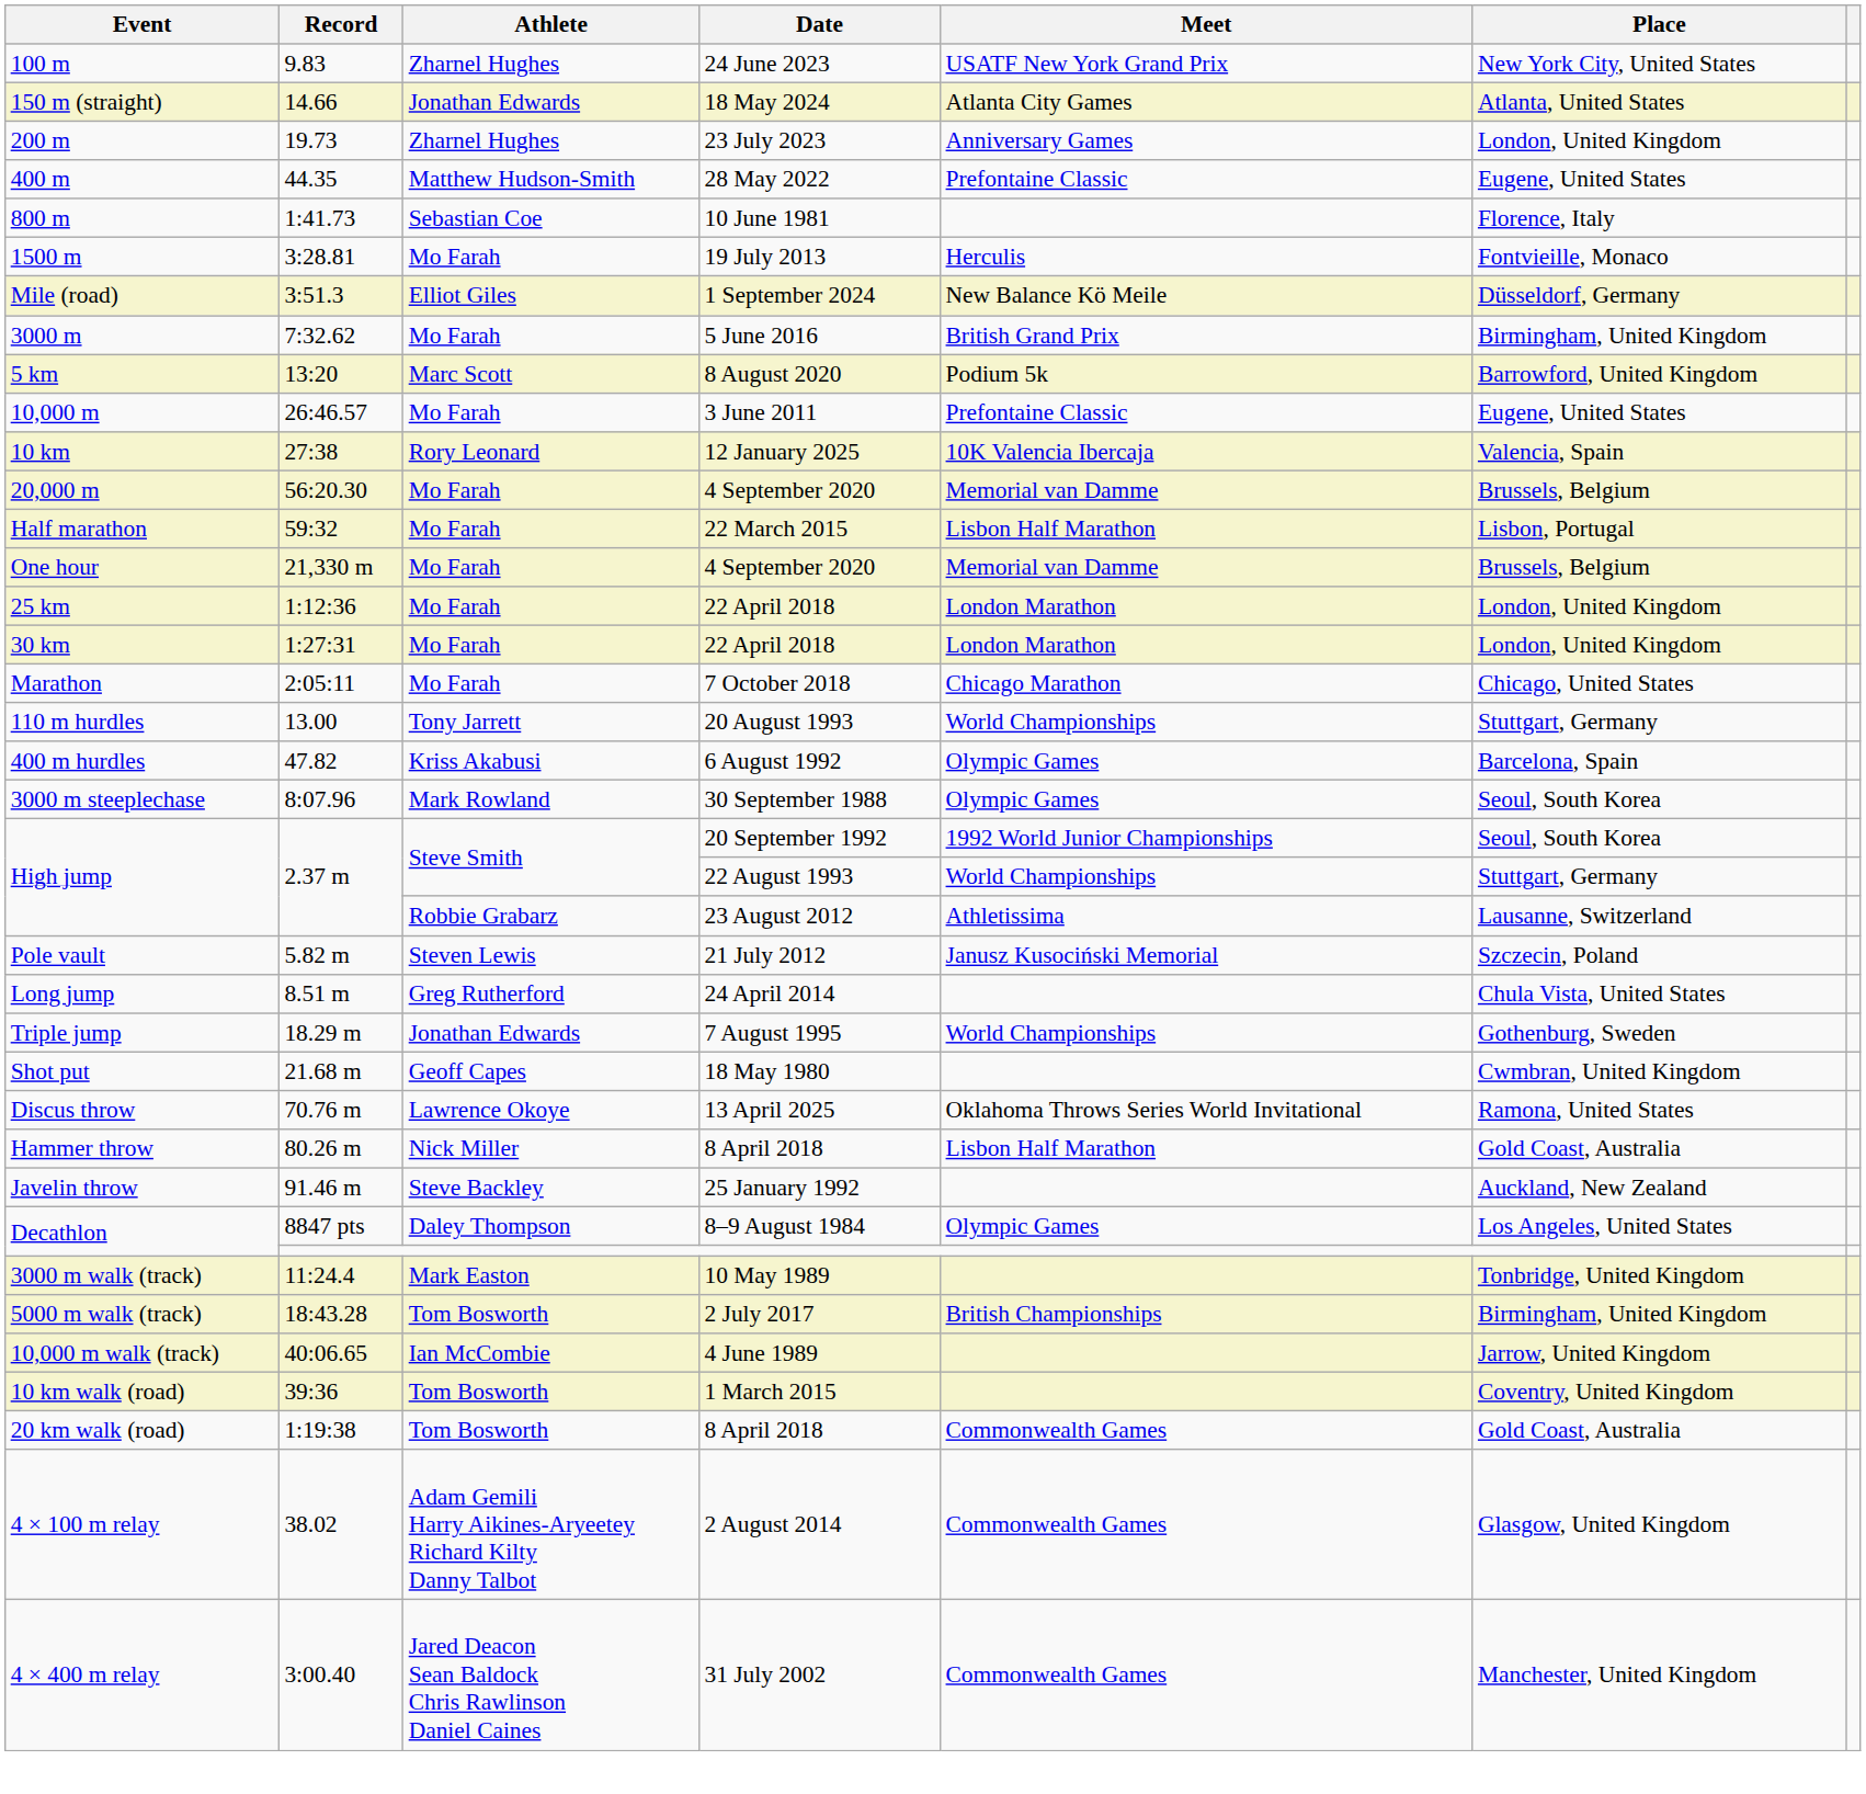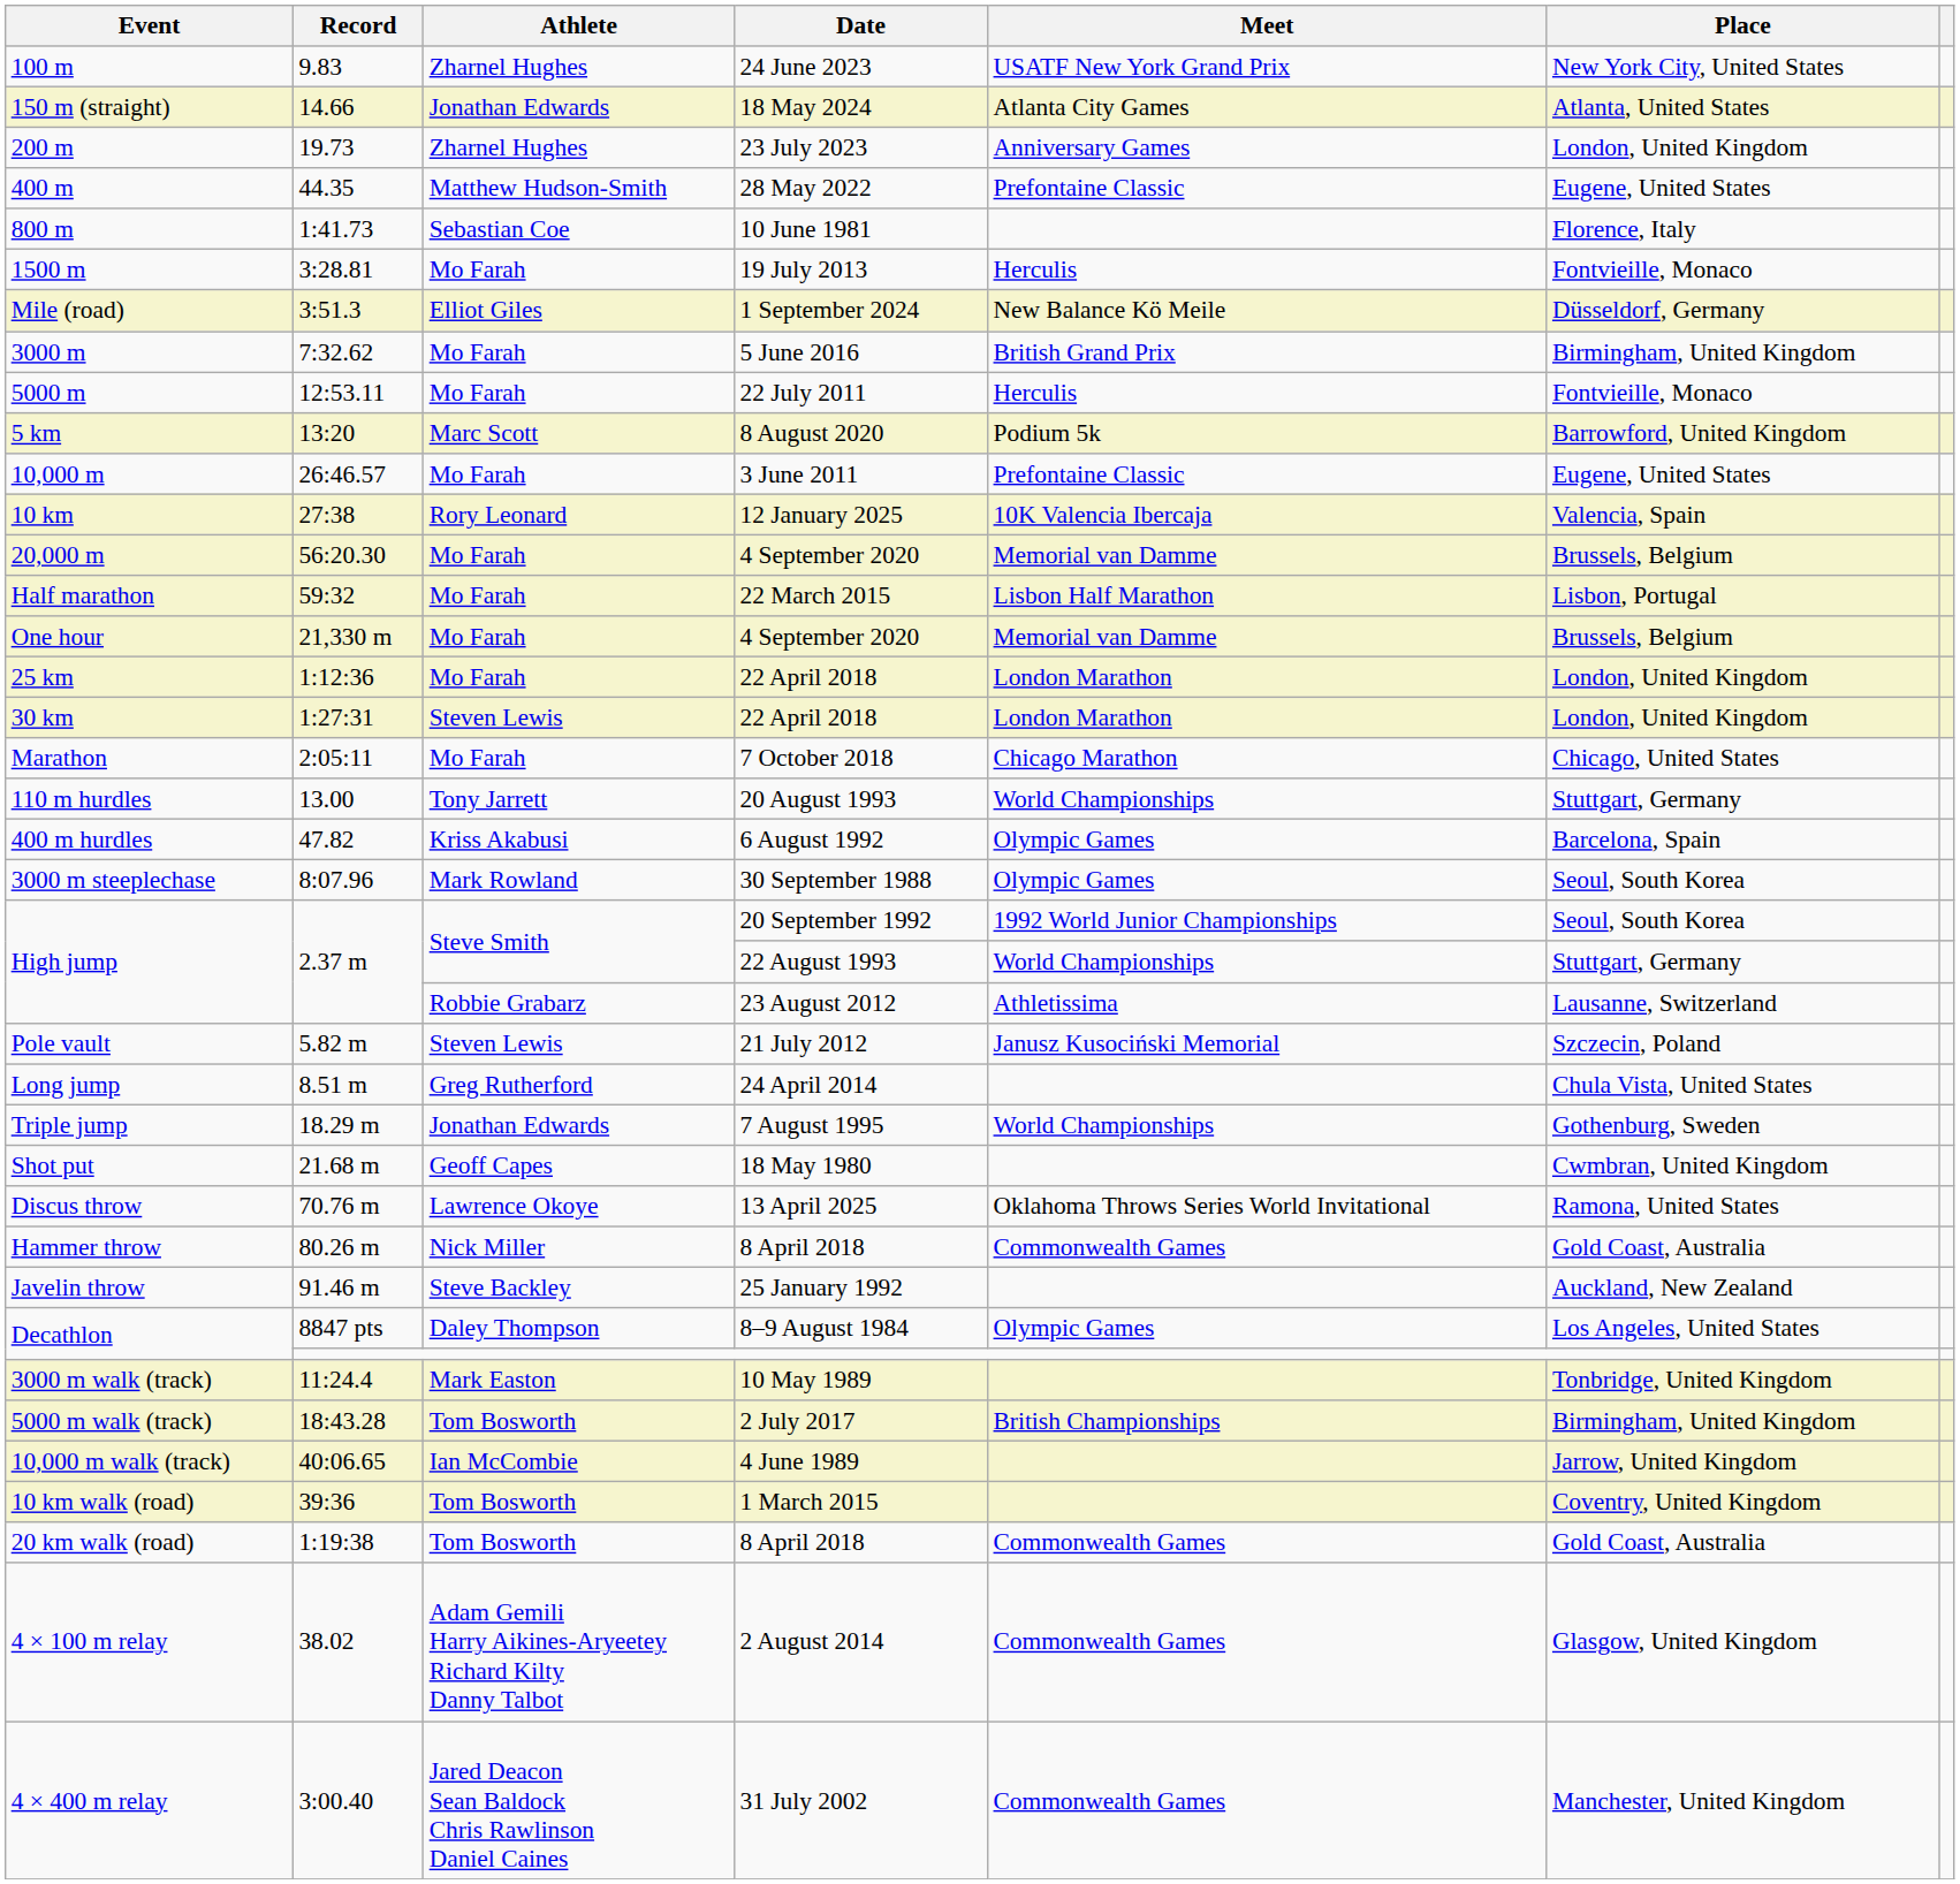+ row: 5000 m | 12:53.11 | Mo Farah | 22 July 2011 | Herculis | Fontvieille, Monaco
30 km | Athlete: Mo Farah -> Steven Lewis
Hammer throw | Meet: Lisbon Half Marathon -> Commonwealth Games
